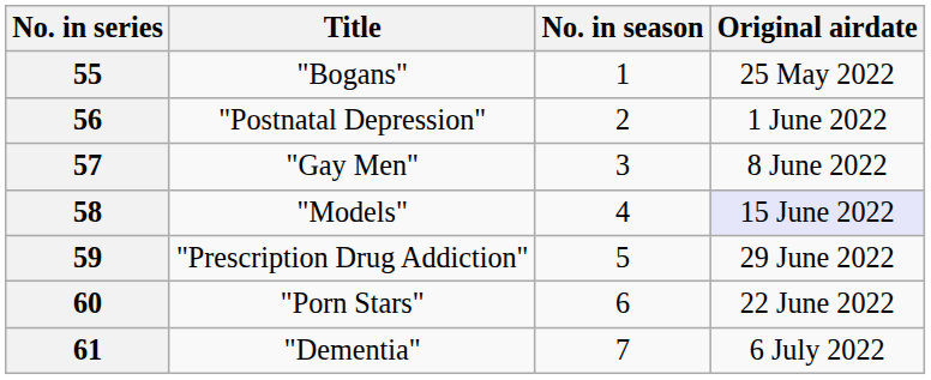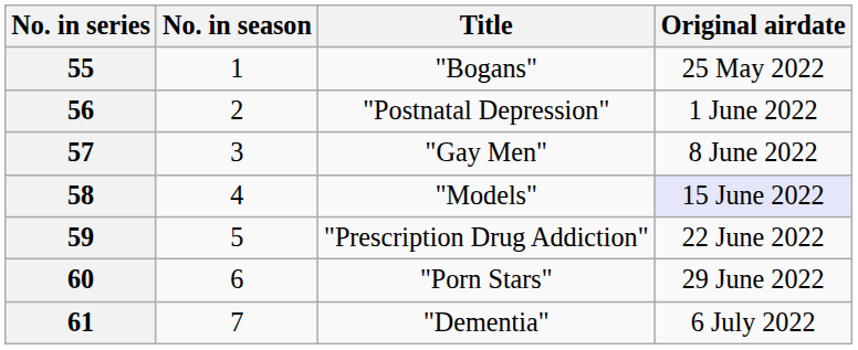columns swapped: No. in season <-> Title
59 | Original airdate: 29 June 2022 -> 22 June 2022
60 | Original airdate: 22 June 2022 -> 29 June 2022
